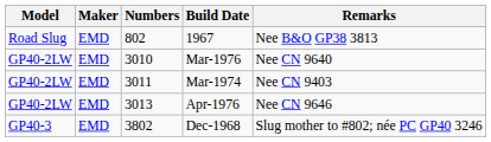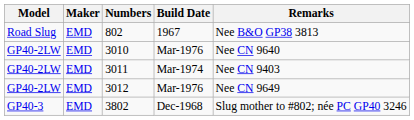+ row: GP40-2LW | EMD | 3012 | Mar-1976 | Nee CN 9649
- row: GP40-2LW | EMD | 3013 | Apr-1976 | Nee CN 9646
